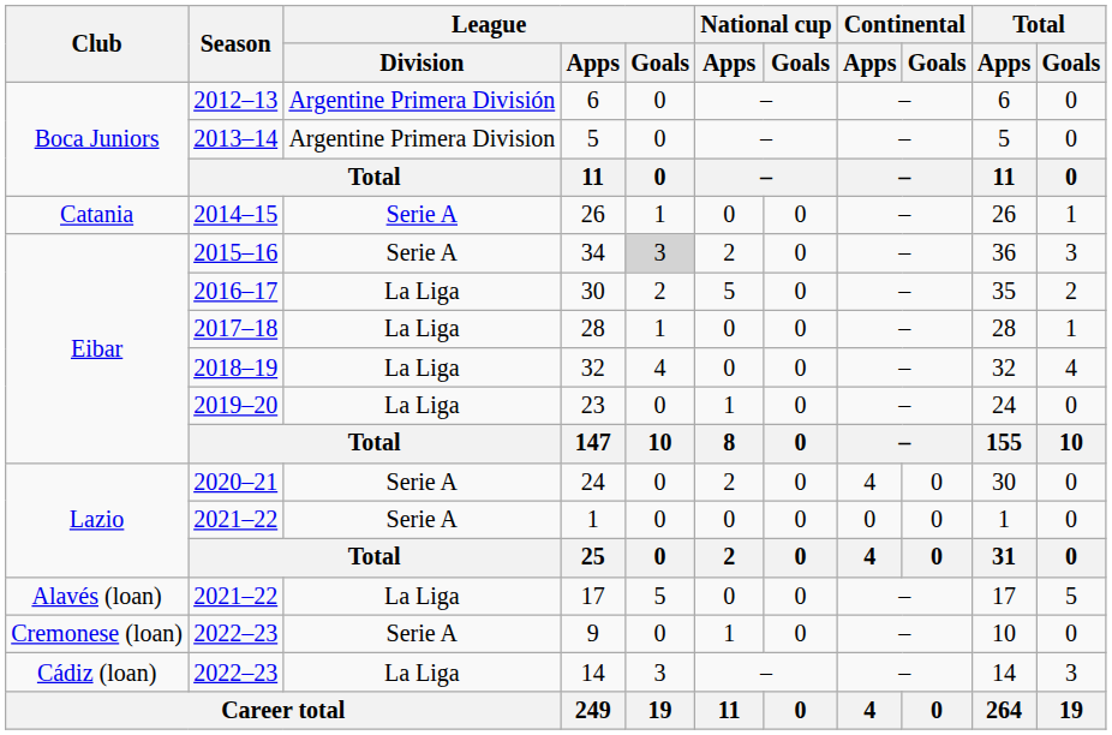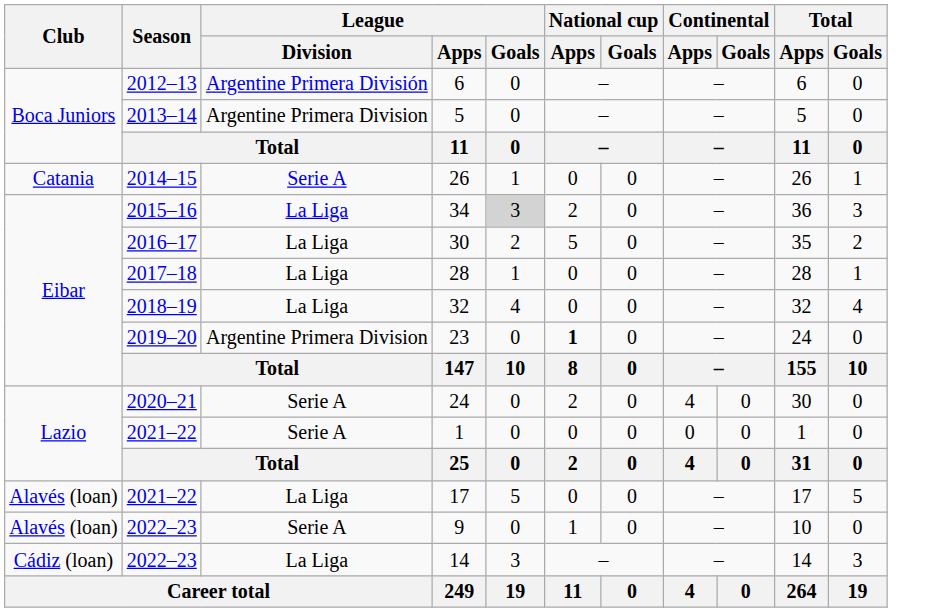34 | League / Division: Serie A -> La Liga
23 | League / Division: La Liga -> Argentine Primera Division
23 | National cup / Apps: normal -> bold
9 | Club: Cremonese (loan) -> Alavés (loan)
